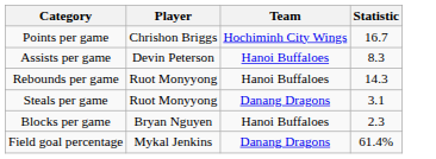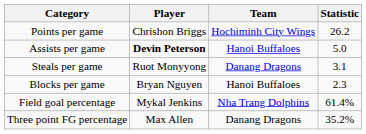Points per game | Statistic: 16.7 -> 26.2
Assists per game | Player: normal -> bold
Assists per game | Statistic: 8.3 -> 5.0
- row: Rebounds per game | Ruot Monyyong | Hanoi Buffaloes | 14.3
Field goal percentage | Team: Danang Dragons -> Nha Trang Dolphins
+ row: Three point FG percentage | Max Allen | Danang Dragons | 35.2%
